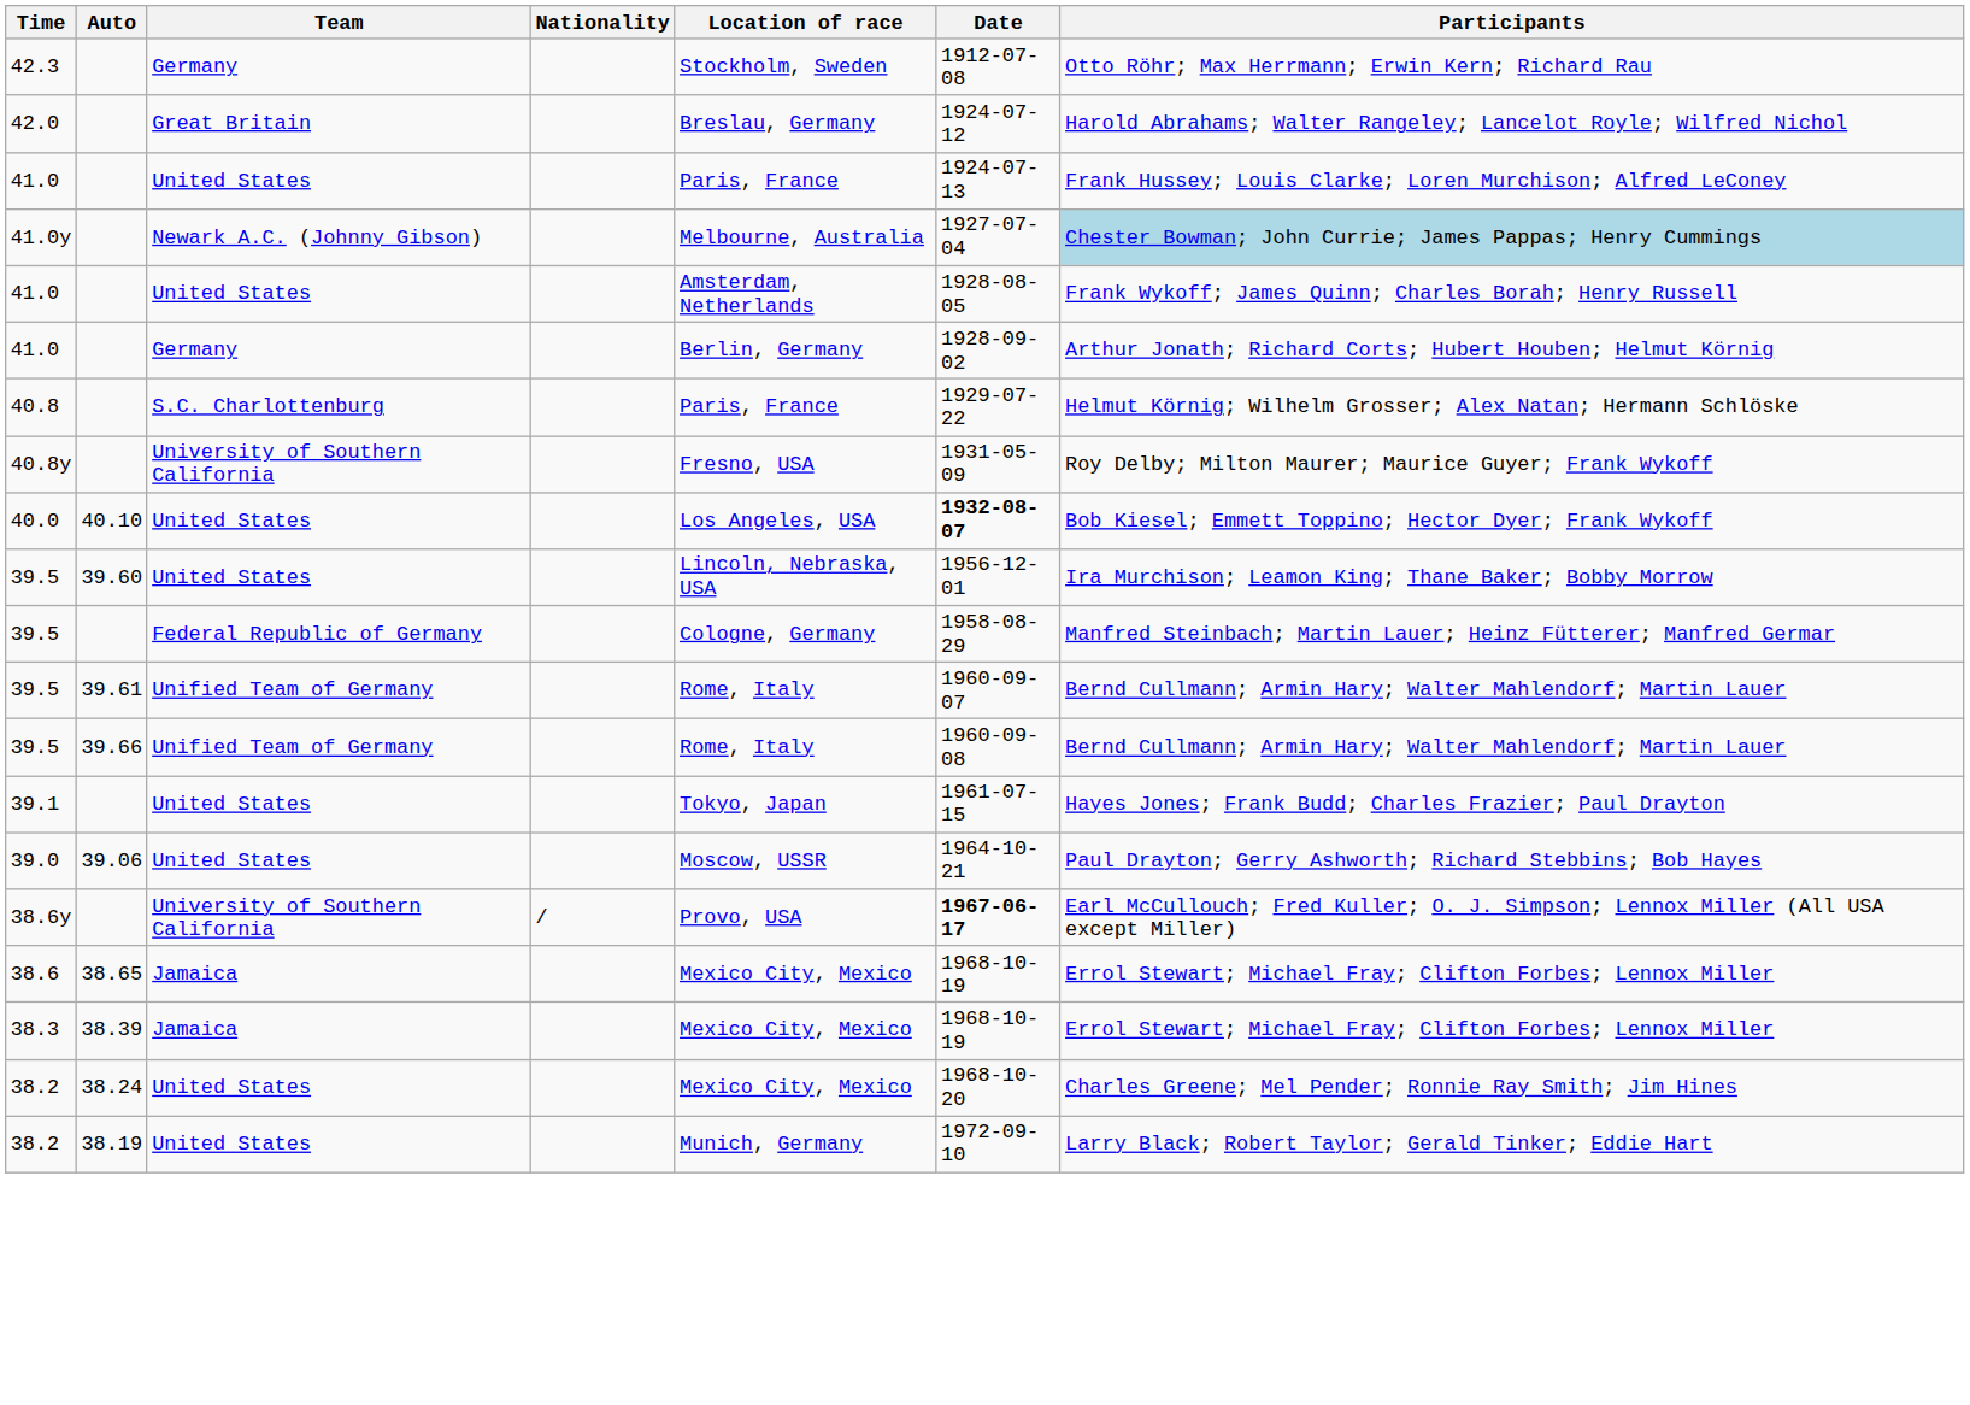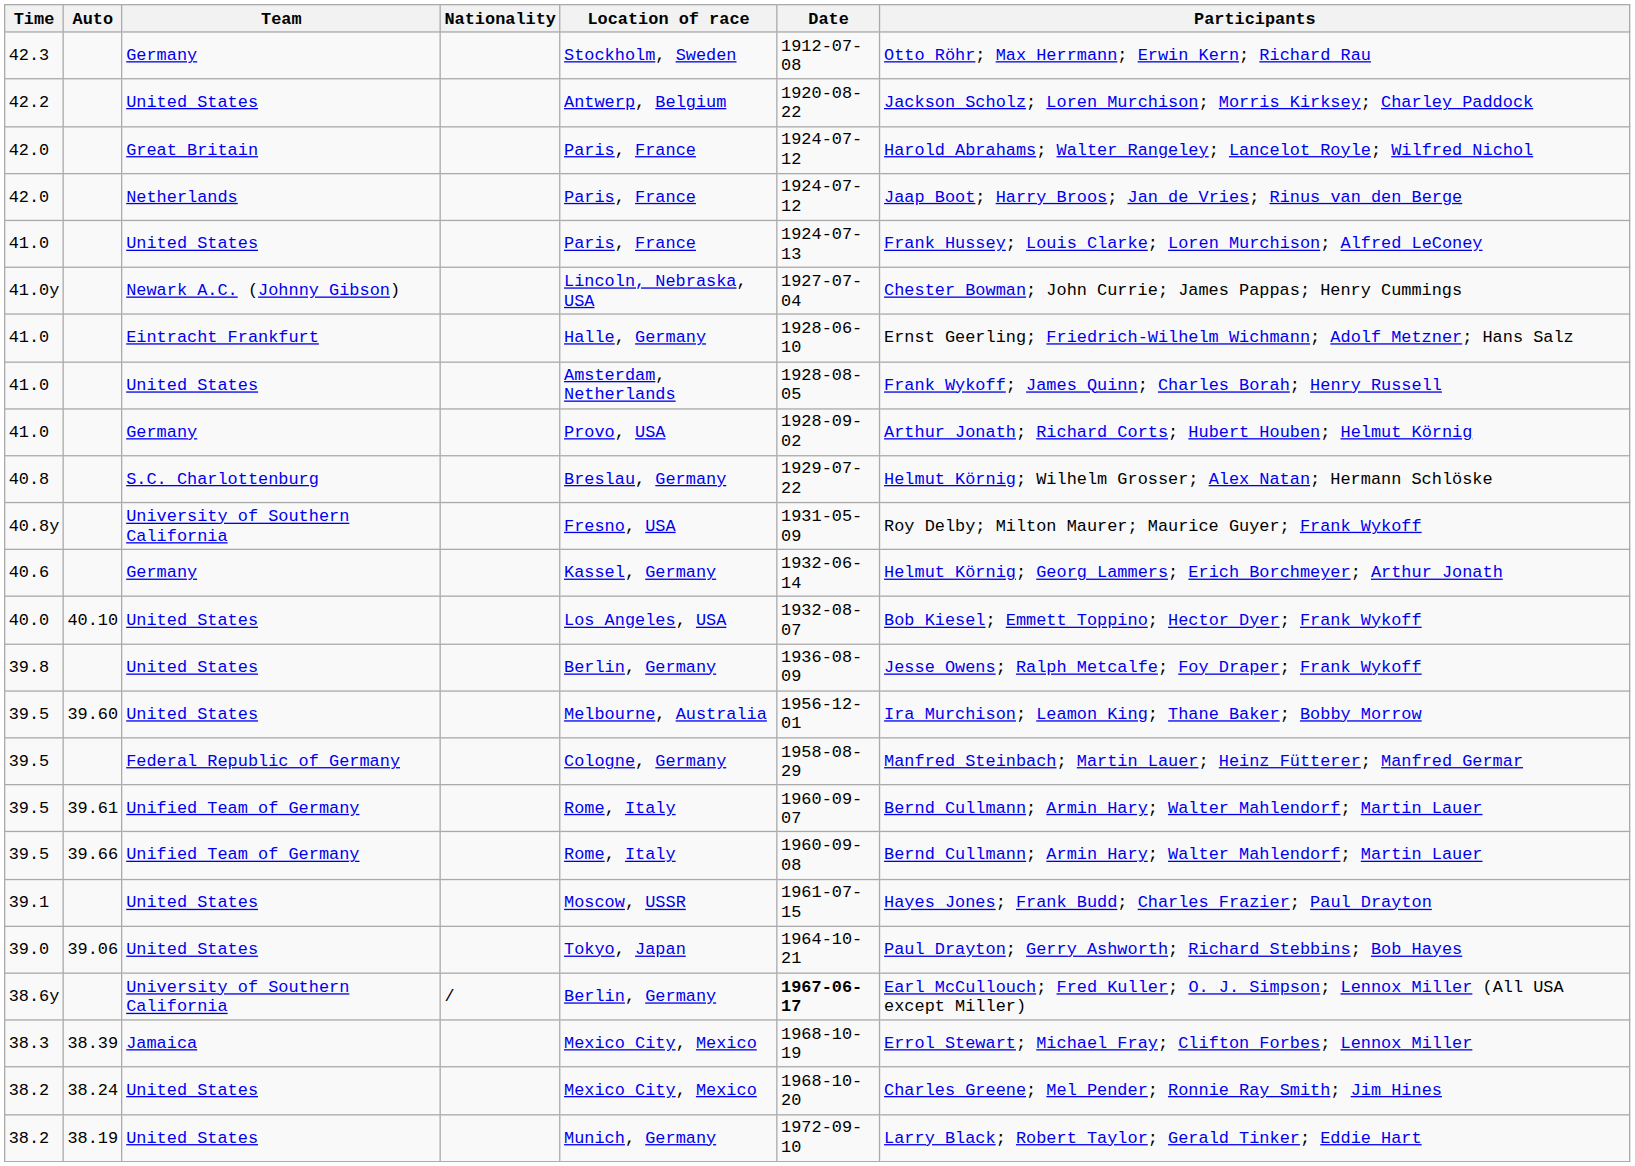+ row: 42.2 | United States | Antwerp, Belgium | 1920-08-22 | Jackson Scholz; Loren Murchison; Morris Kirksey; Charley Paddock
42.0 / Great Britain | Location of race: Breslau, Germany -> Paris, France
+ row: 42.0 | Netherlands | Paris, France | 1924-07-12 | Jaap Boot; Harry Broos; Jan de Vries; Rinus van den Berge
41.0y | Location of race: Melbourne, Australia -> Lincoln, Nebraska, USA
41.0y | Participants: lightblue background -> no background
+ row: 41.0 | Eintracht Frankfurt | Halle, Germany | 1928-06-10 | Ernst Geerling; Friedrich-Wilhelm Wichmann; Adolf Metzner; Hans Salz
41.0 / Germany | Location of race: Berlin, Germany -> Provo, USA
40.8 | Location of race: Paris, France -> Breslau, Germany
+ row: 40.6 | Germany | Kassel, Germany | 1932-06-14 | Helmut Körnig; Georg Lammers; Erich Borchmeyer; Arthur Jonath
40.0 | Date: bold -> normal
+ row: 39.8 | United States | Berlin, Germany | 1936-08-09 | Jesse Owens; Ralph Metcalfe; Foy Draper; Frank Wykoff
39.5 / United States | Location of race: Lincoln, Nebraska, USA -> Melbourne, Australia
39.1 | Location of race: Tokyo, Japan -> Moscow, USSR
39.0 | Location of race: Moscow, USSR -> Tokyo, Japan
38.6y | Location of race: Provo, USA -> Berlin, Germany
- row: 38.6 | 38.65 | Jamaica | Mexico City, Mexico | 1968-10-19 | Errol Stewart; Michael Fray; Clifton Forbes; Lennox Miller
